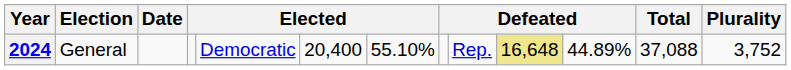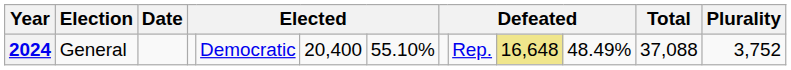2024 | column 11: 44.89% -> 48.49%
